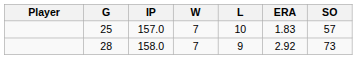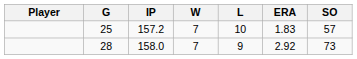25 | IP: 157.0 -> 157.2
